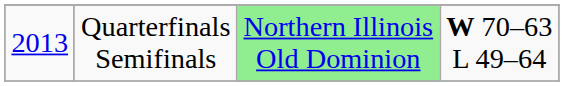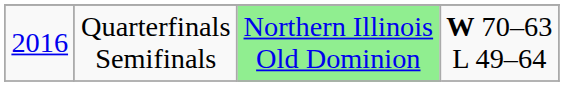Quarterfinals Semifinals | column 1: 2013 -> 2016
